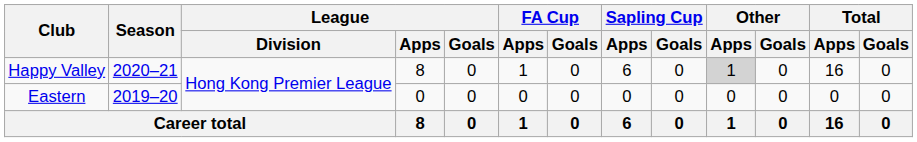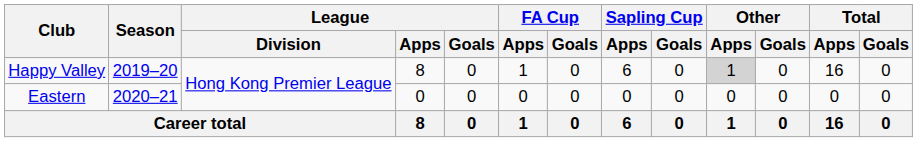Happy Valley | Season: 2020–21 -> 2019–20
Eastern | Season: 2019–20 -> 2020–21
